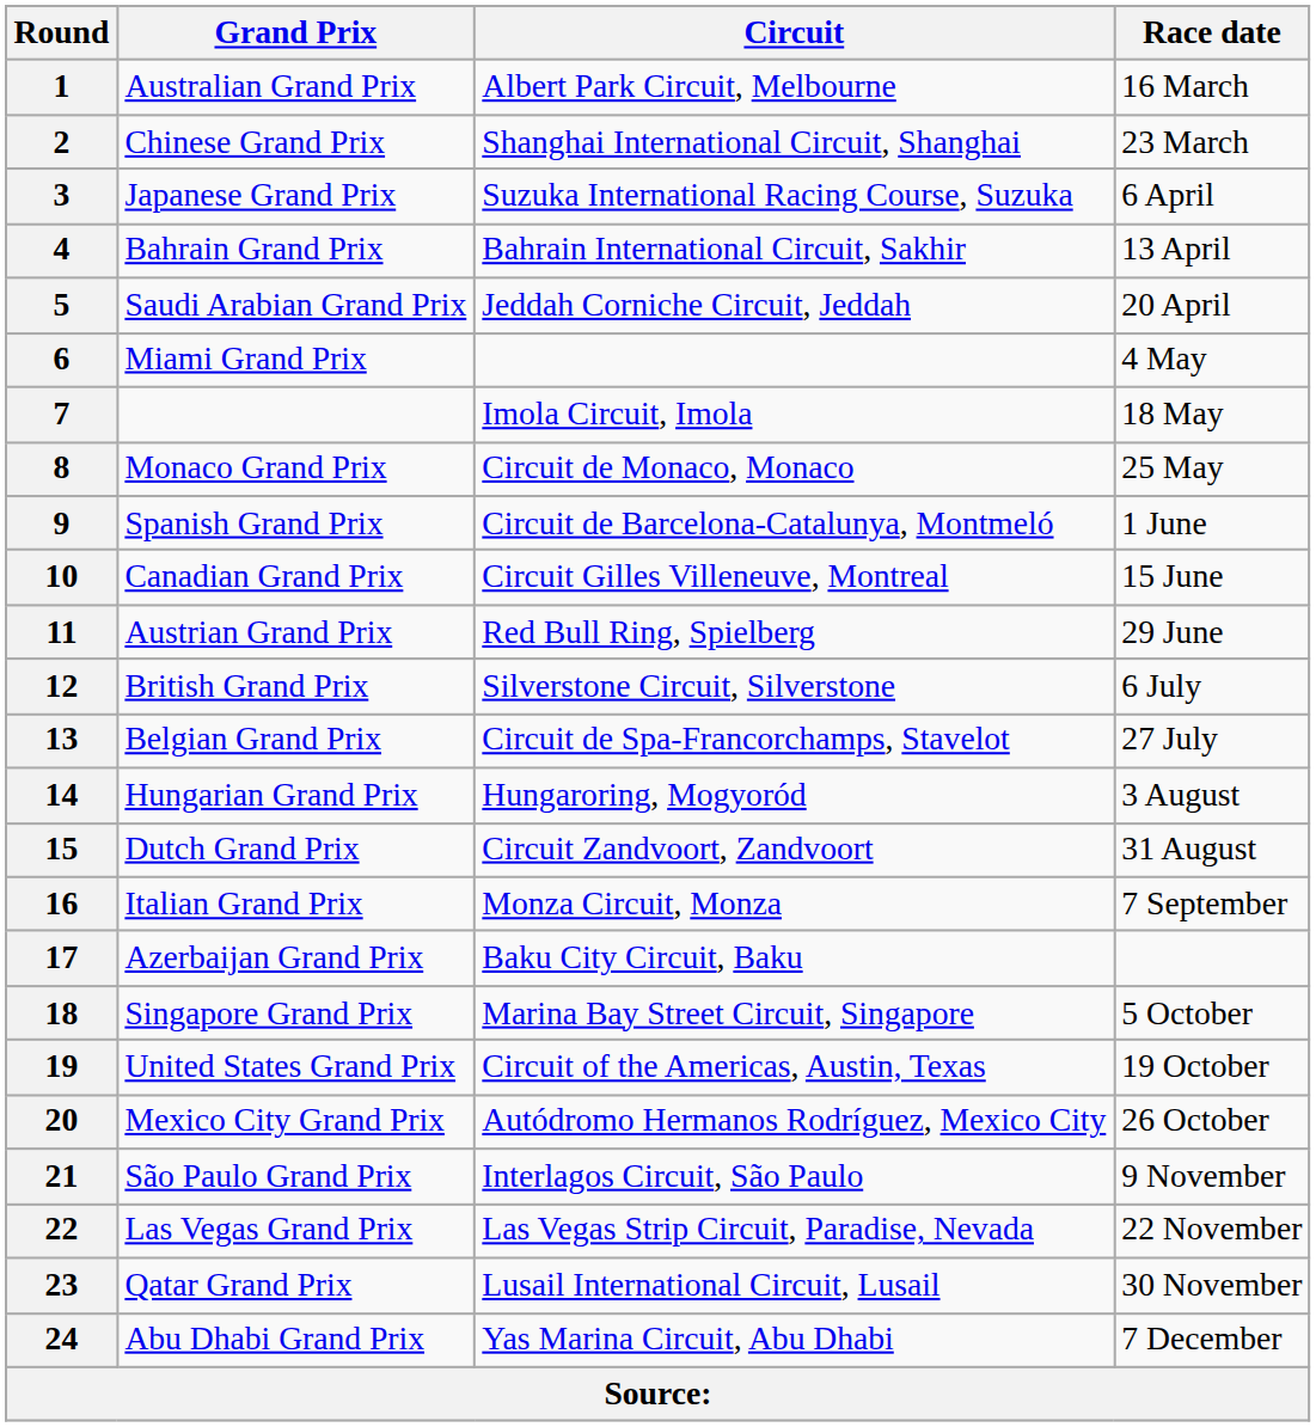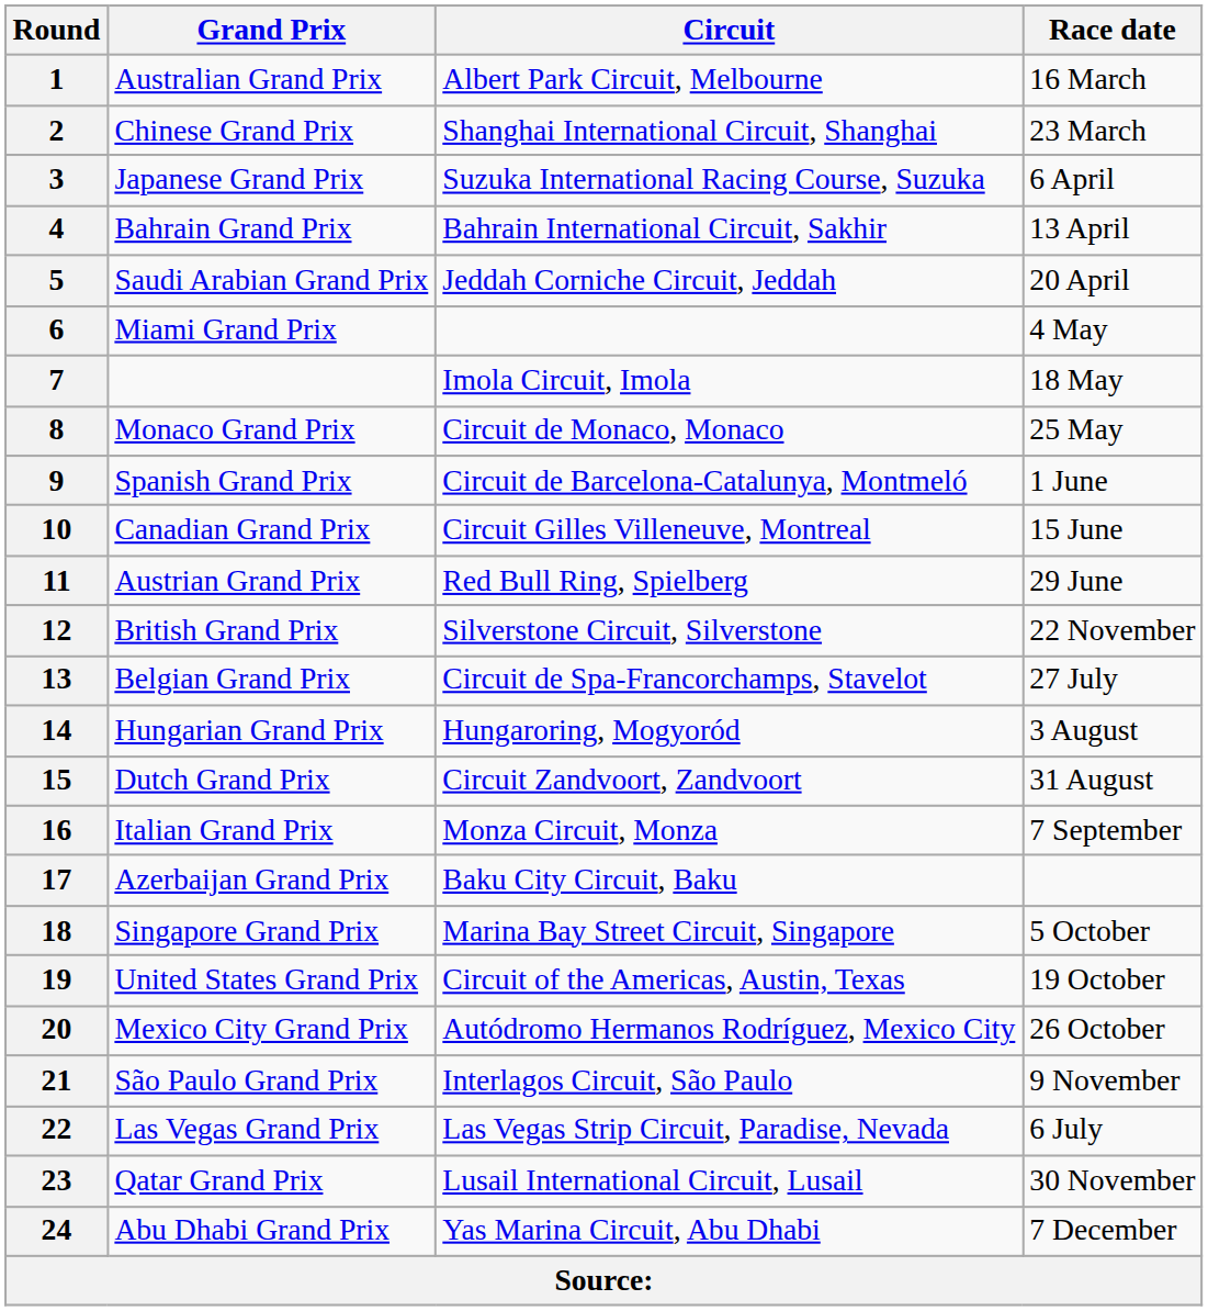12 | Race date: 6 July -> 22 November
22 | Race date: 22 November -> 6 July
